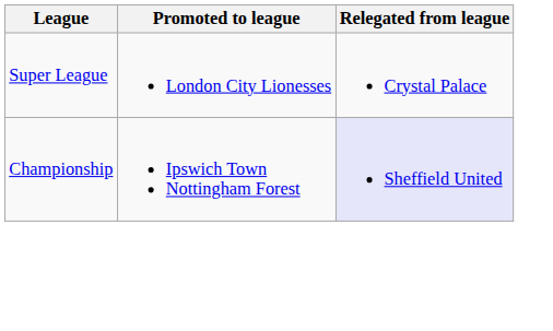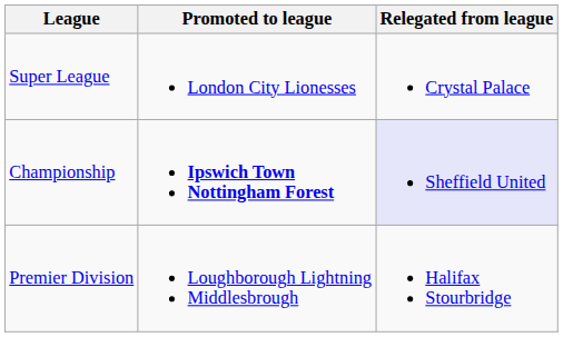Championship | Promoted to league: normal -> bold
+ row: Premier Division | Loughborough Lightning Middlesbrough | Halifax Stourbridge
